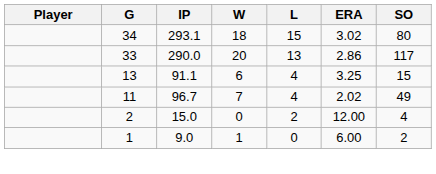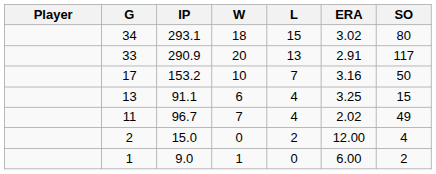33 | IP: 290.0 -> 290.9
33 | ERA: 2.86 -> 2.91
+ row: 17 | 153.2 | 10 | 7 | 3.16 | 50
